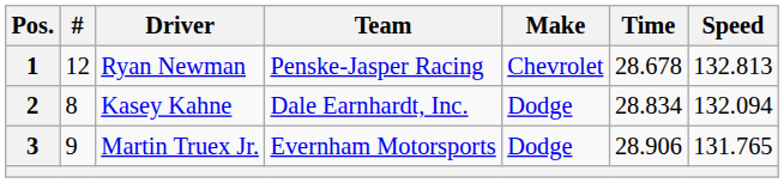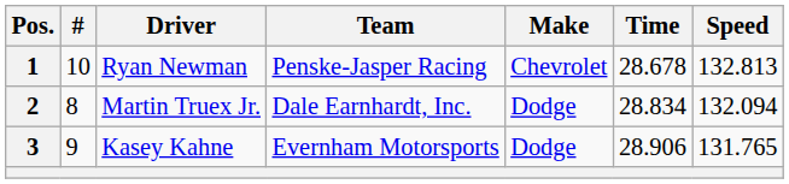1 | #: 12 -> 10
2 | Driver: Kasey Kahne -> Martin Truex Jr.
3 | Driver: Martin Truex Jr. -> Kasey Kahne
